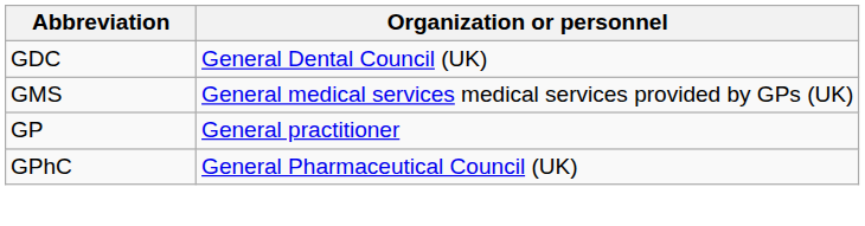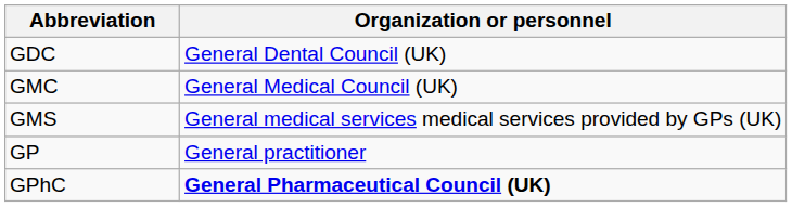+ row: GMC | General Medical Council (UK)
GPhC | Organization or personnel: normal -> bold
